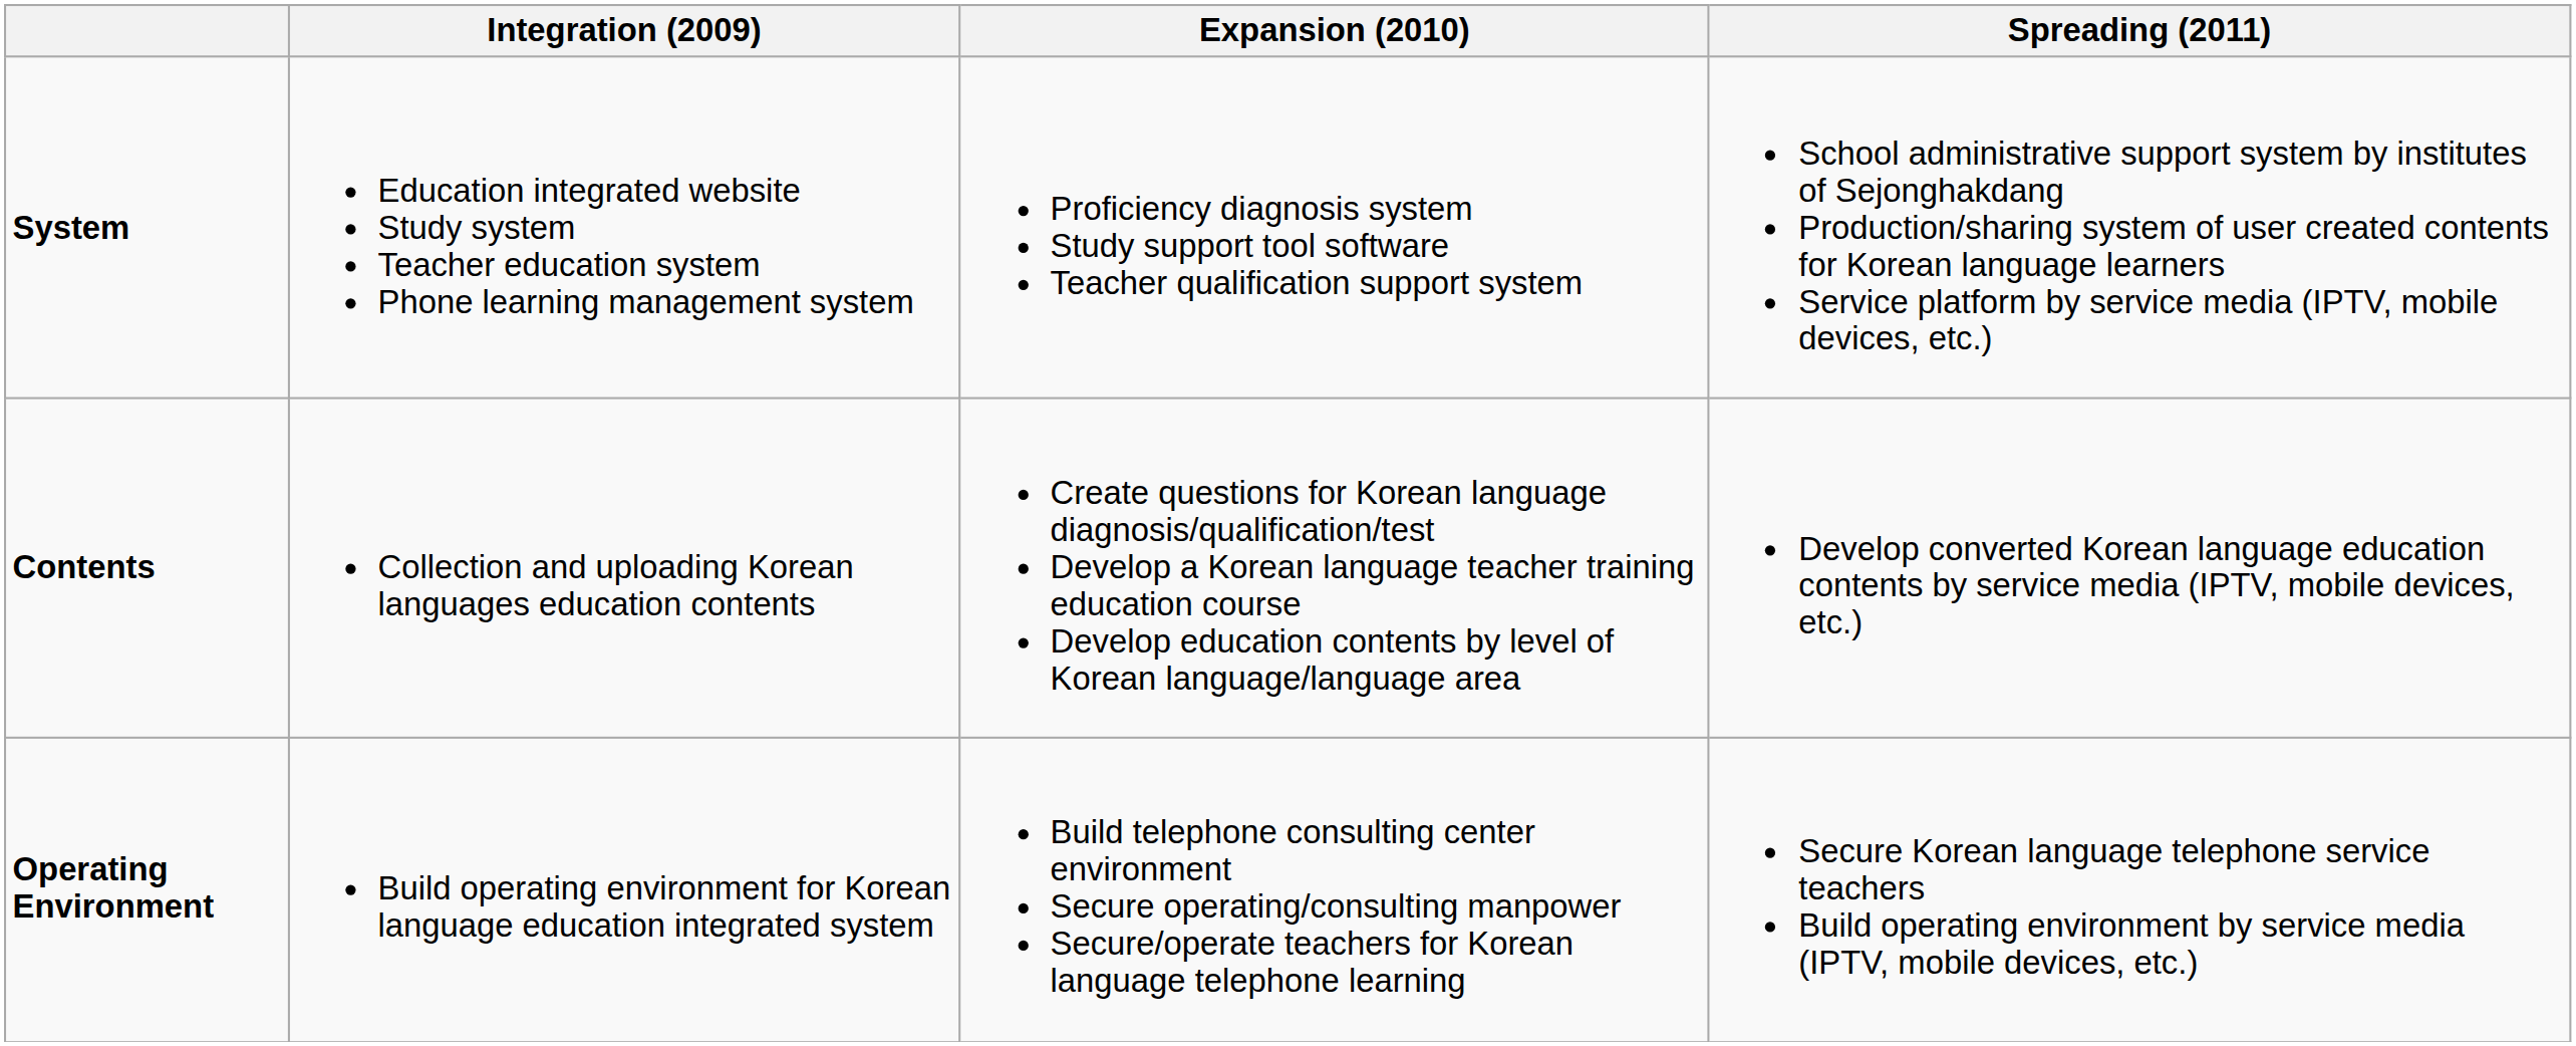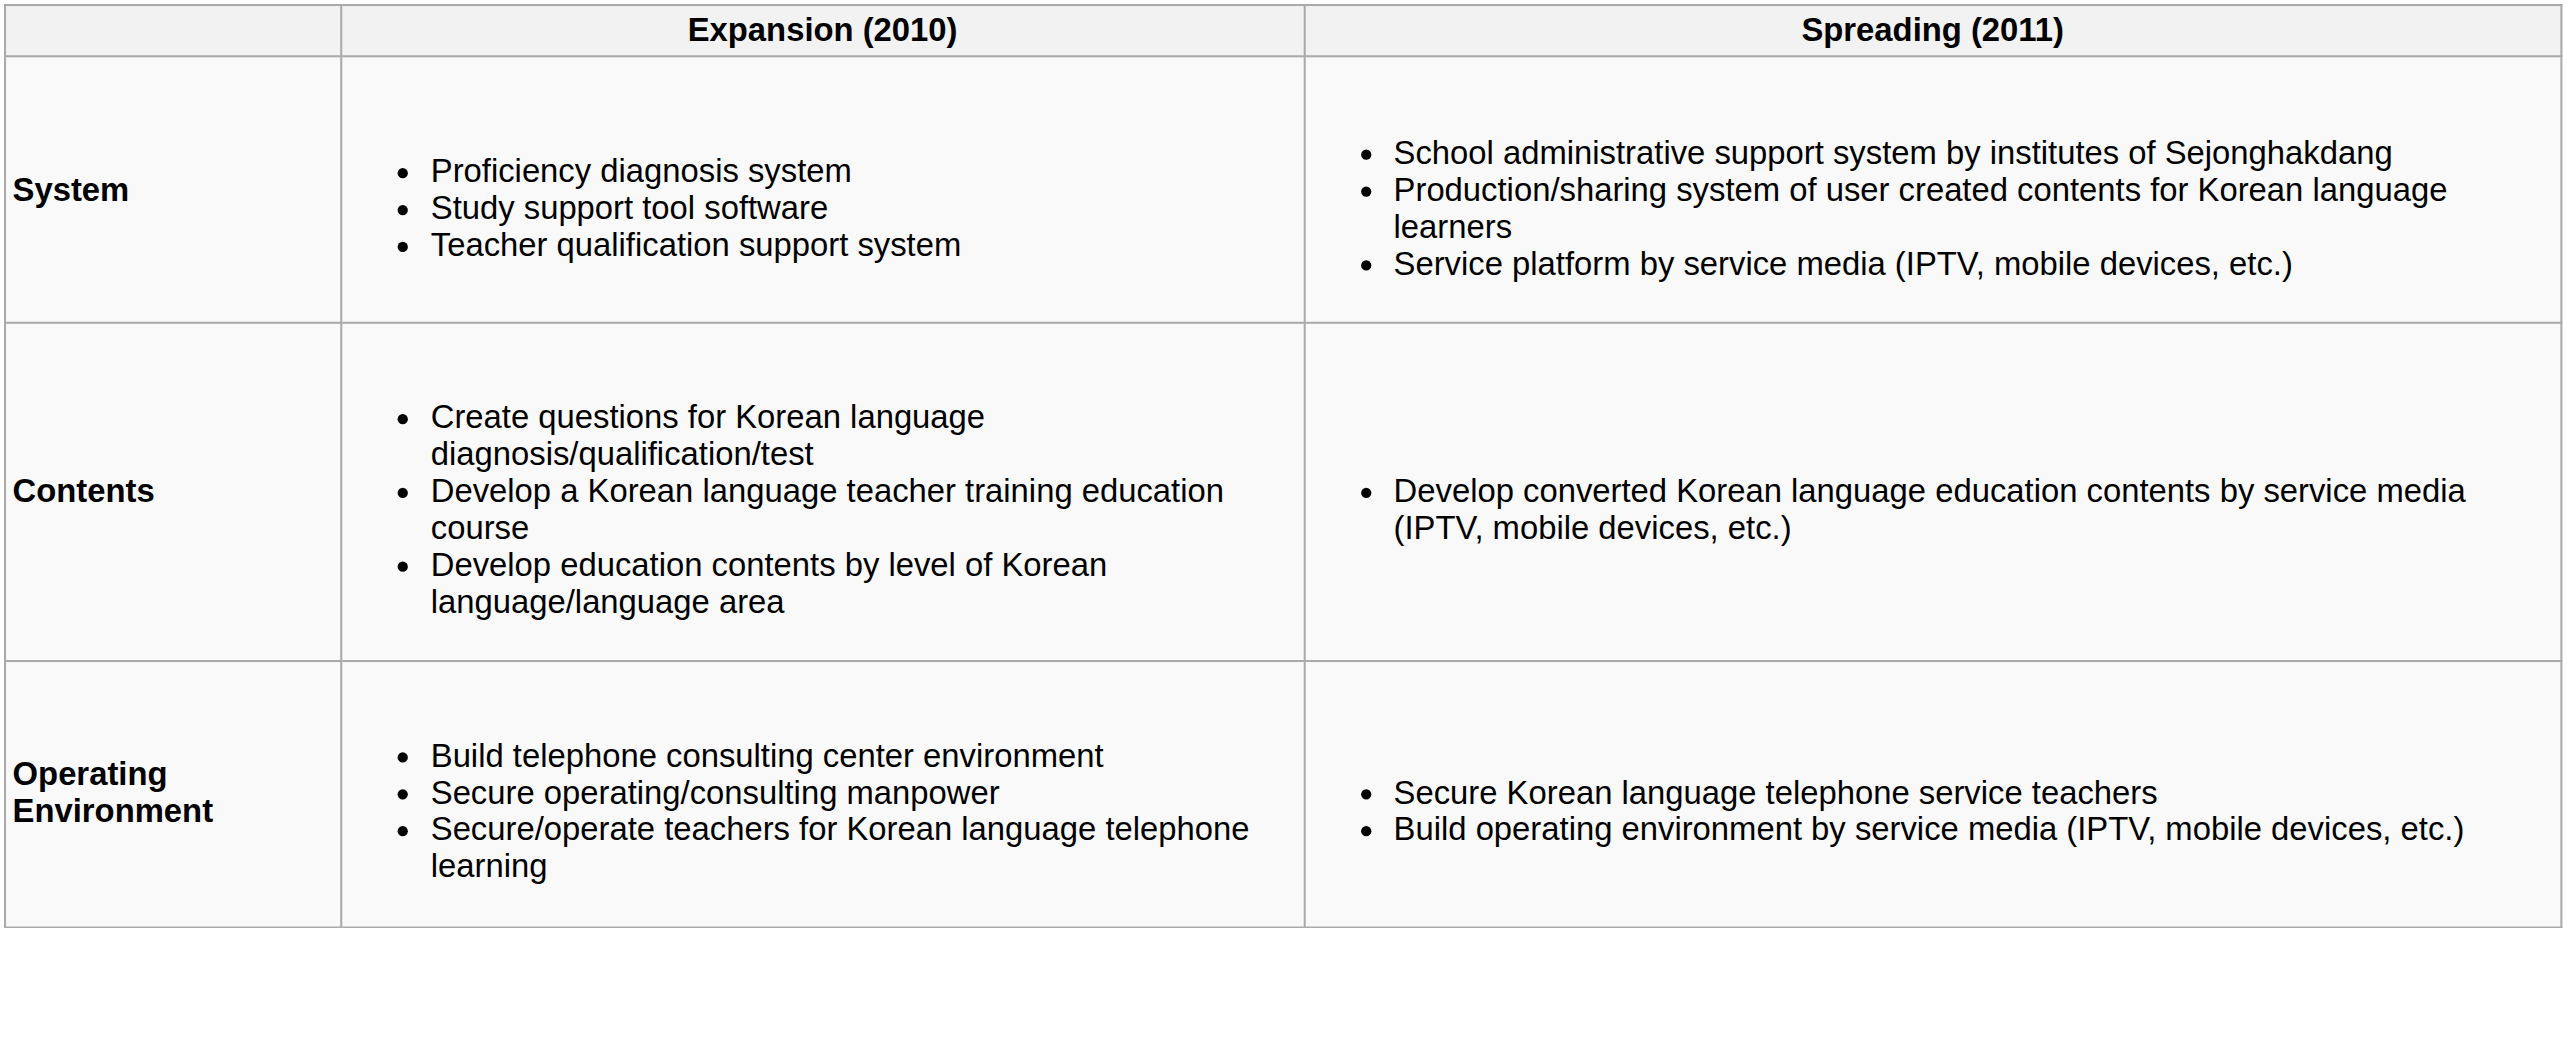- column: Integration (2009) | Education integrated website Study system Teacher education system Phone learning management system | Collection and uploading Korean languages education contents | Build operating environment for Korean language education integrated system
